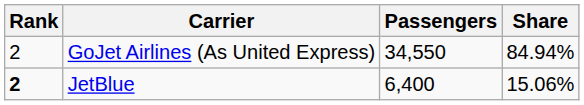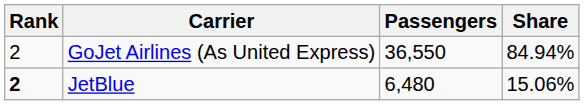GoJet Airlines (As United Express) | Passengers: 34,550 -> 36,550
JetBlue | Passengers: 6,400 -> 6,480
